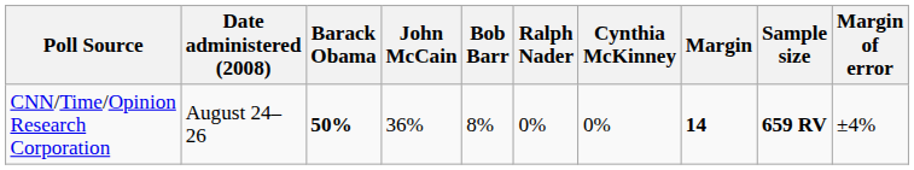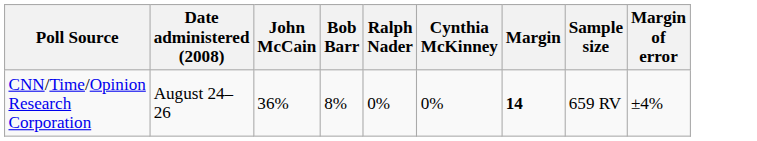- column: Barack Obama | 50%
CNN/Time/Opinion Research Corporation | Sample size: bold -> normal
